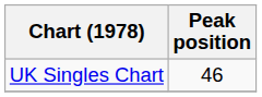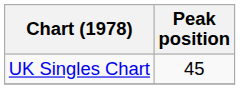UK Singles Chart | Peak position: 46 -> 45
